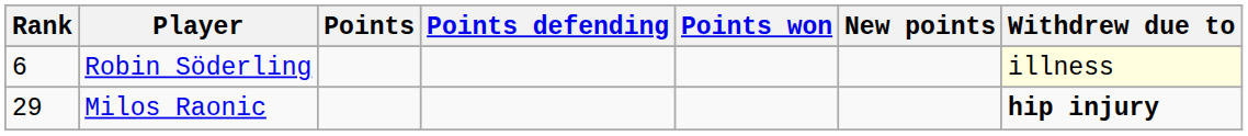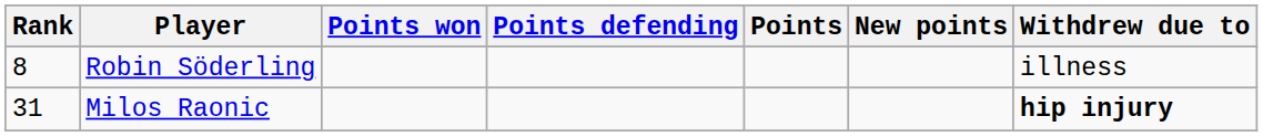columns swapped: Points <-> Points won
Robin Söderling | Rank: 6 -> 8
Robin Söderling | Withdrew due to: lightyellow background -> no background
Milos Raonic | Rank: 29 -> 31
